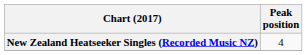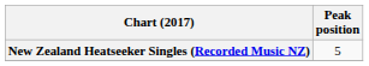New Zealand Heatseeker Singles (Recorded Music NZ) | Peak position: 4 -> 5
